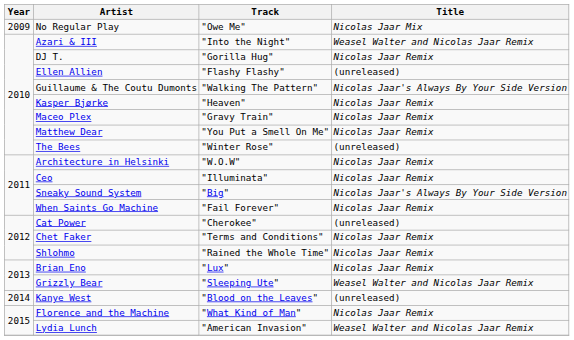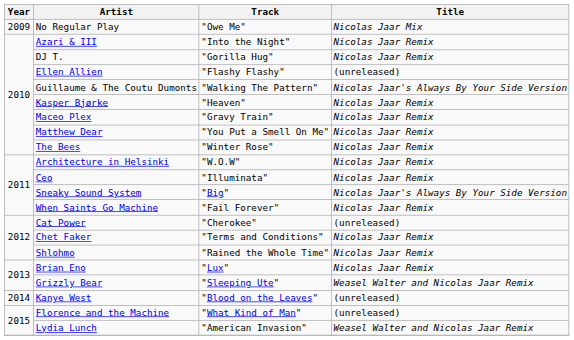Azari & III | Title: Weasel Walter and Nicolas Jaar Remix -> Nicolas Jaar Remix
The Bees | Title: (unreleased) -> Nicolas Jaar Remix
Florence and the Machine | Title: Nicolas Jaar Remix -> (unreleased)
